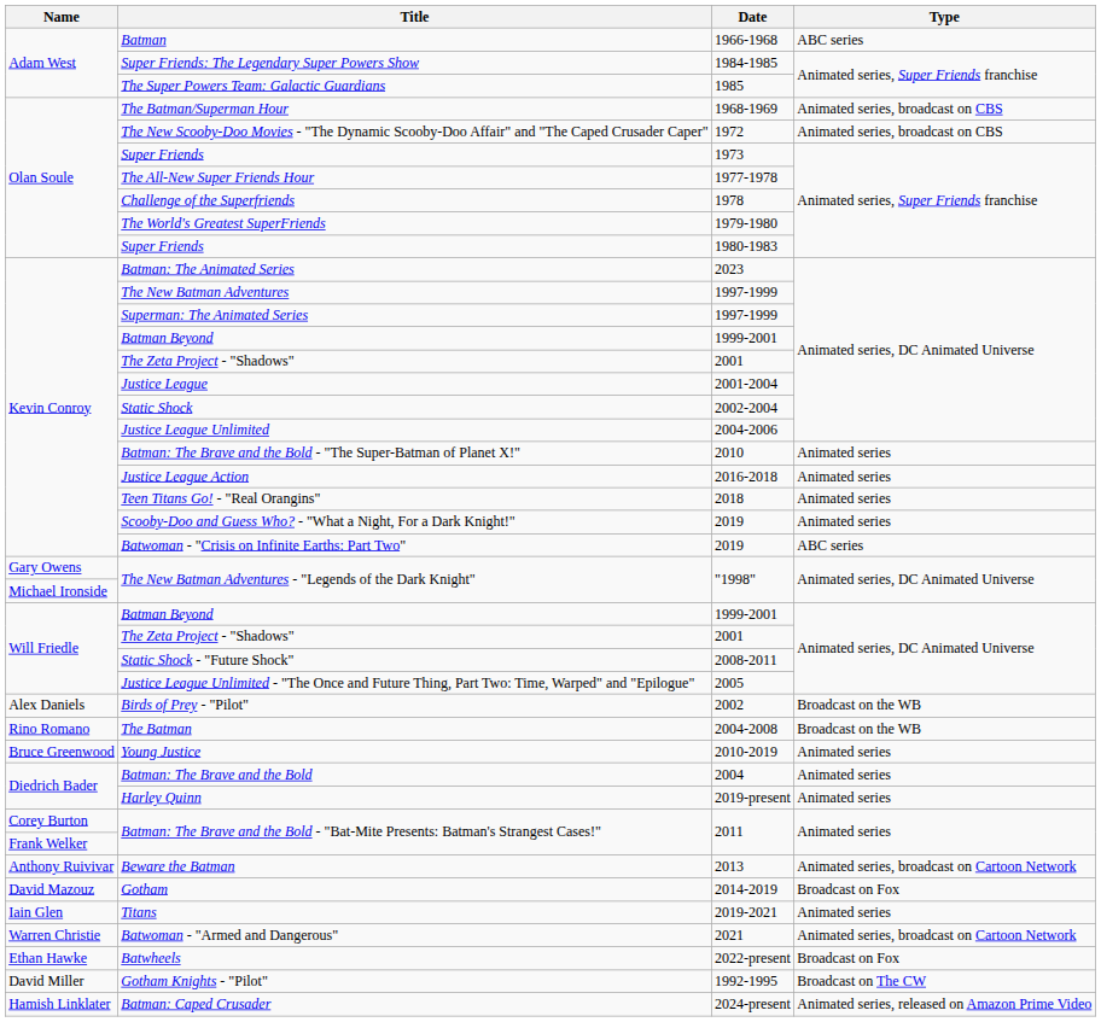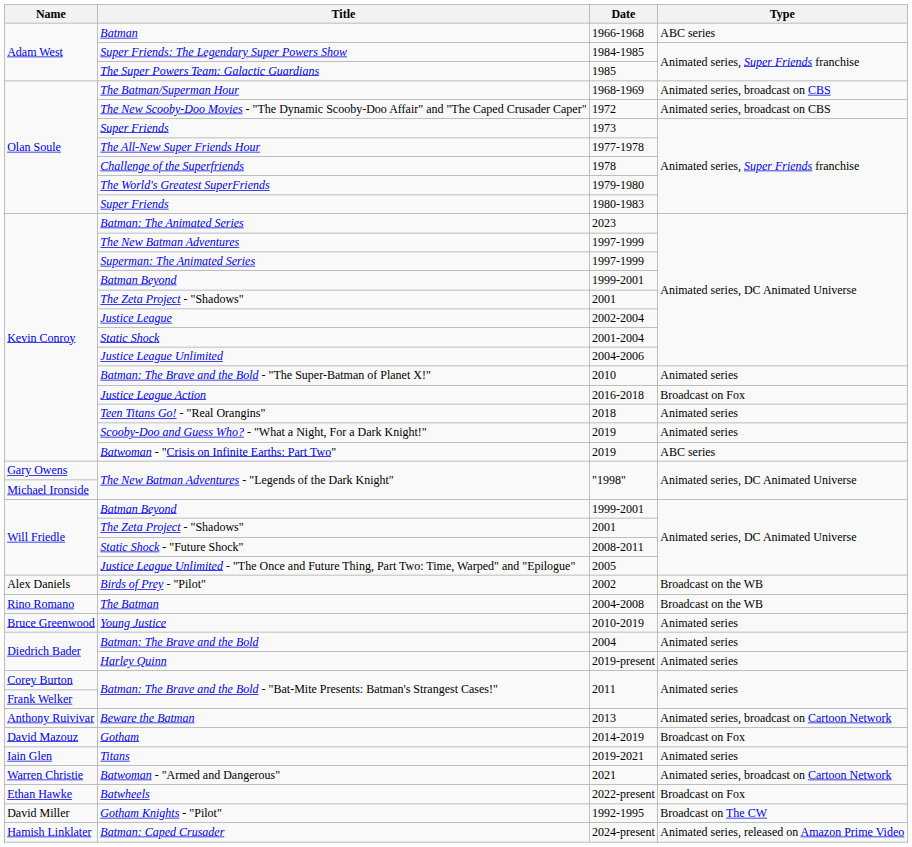Justice League | Date: 2001-2004 -> 2002-2004
Static Shock | Date: 2002-2004 -> 2001-2004
Justice League Action | Type: Animated series -> Broadcast on Fox
